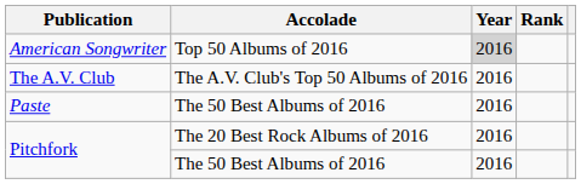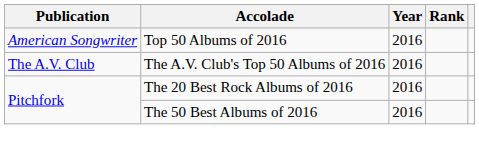American Songwriter | Year: lightgrey background -> no background
- row: Paste | The 50 Best Albums of 2016 | 2016
